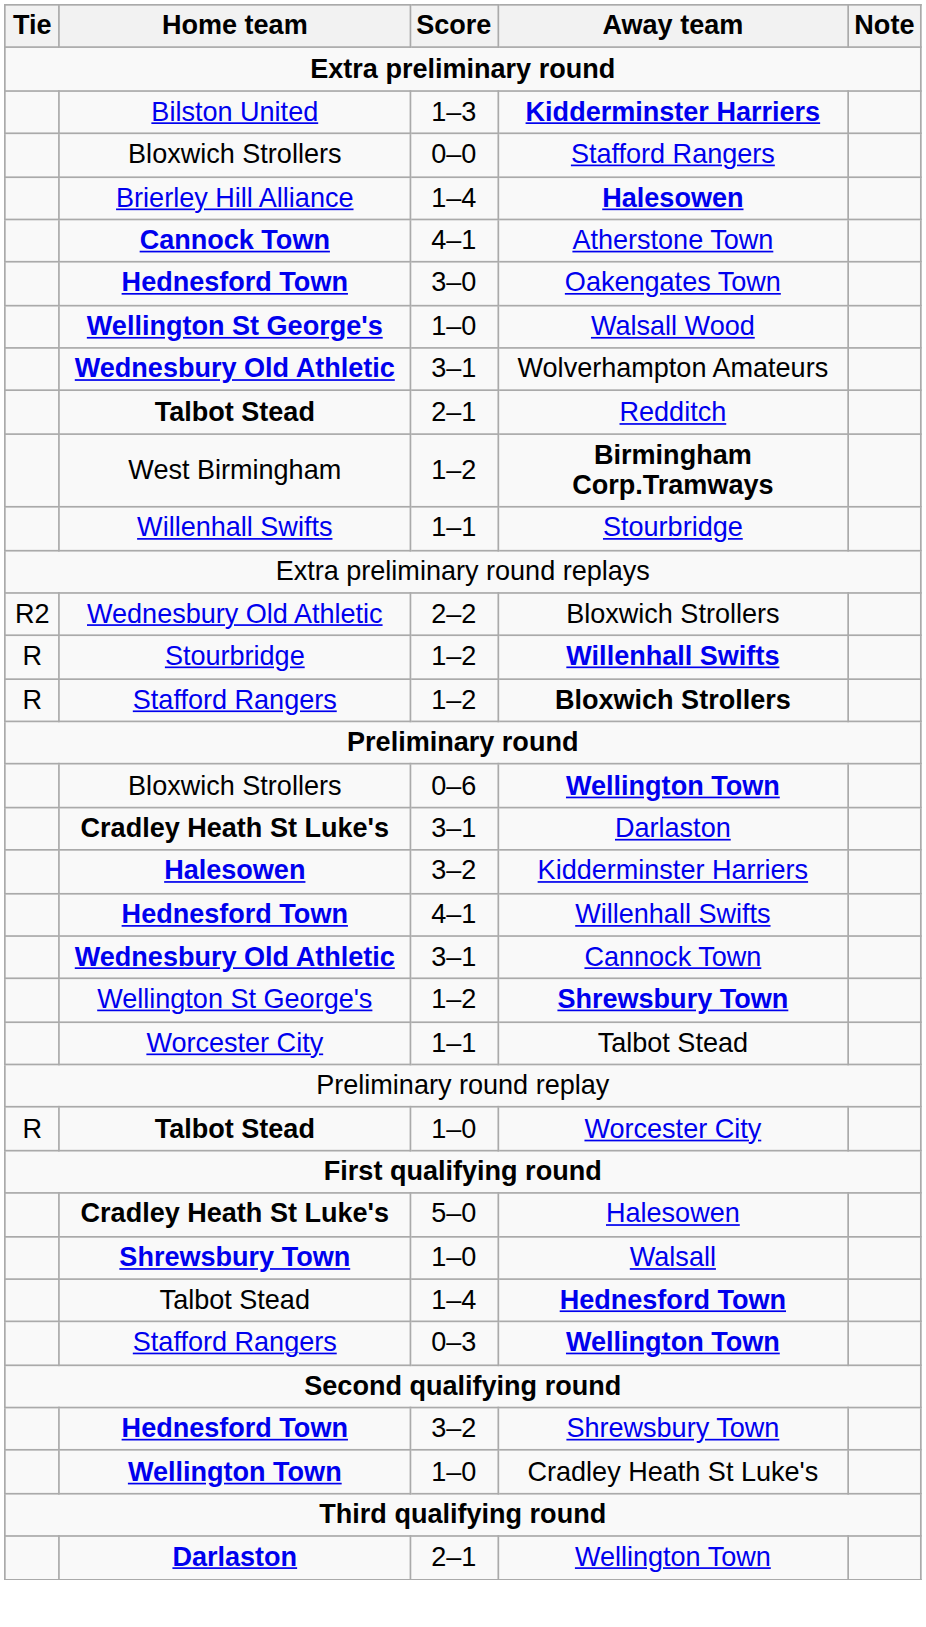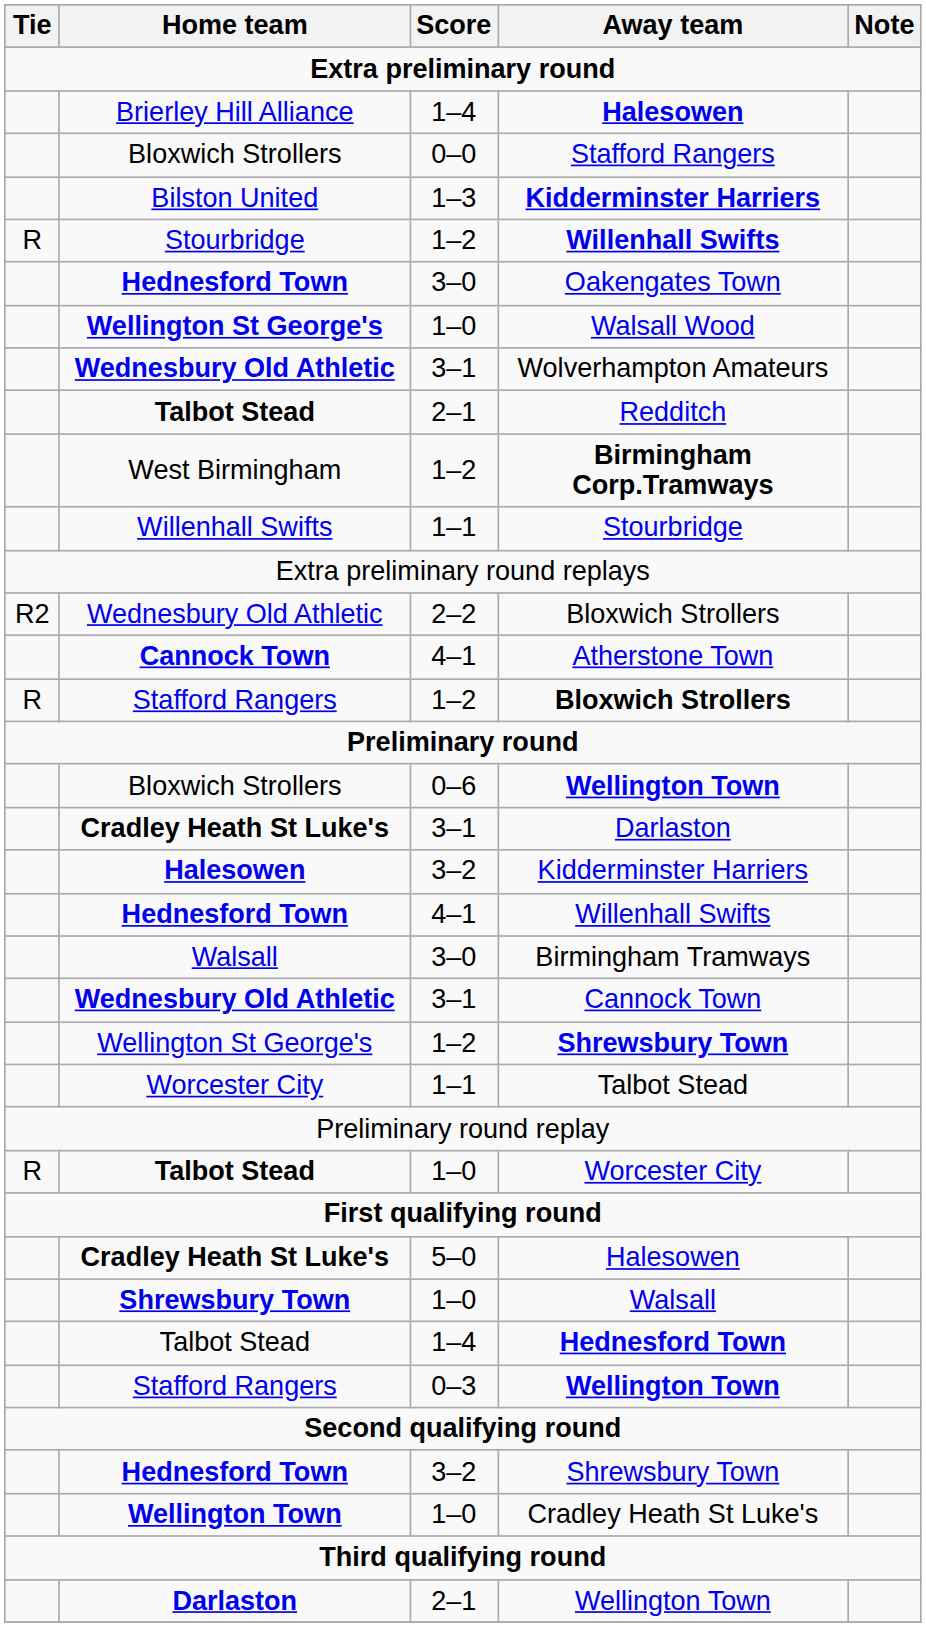rows swapped: 1–3 / Kidderminster Harriers <-> 1–4 / Halesowen
rows swapped: Atherstone Town <-> 1–2 / Willenhall Swifts
+ row: Walsall | 3–0 | Birmingham Tramways
